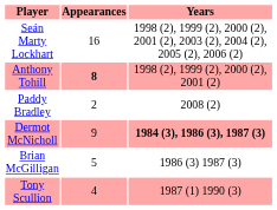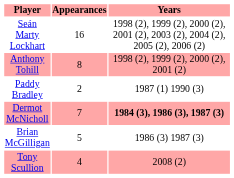Anthony Tohill | Appearances: bold -> normal
Paddy Bradley | Years: 2008 (2) -> 1987 (1) 1990 (3)
Dermot McNicholl | Appearances: 9 -> 7
Tony Scullion | Years: 1987 (1) 1990 (3) -> 2008 (2)
